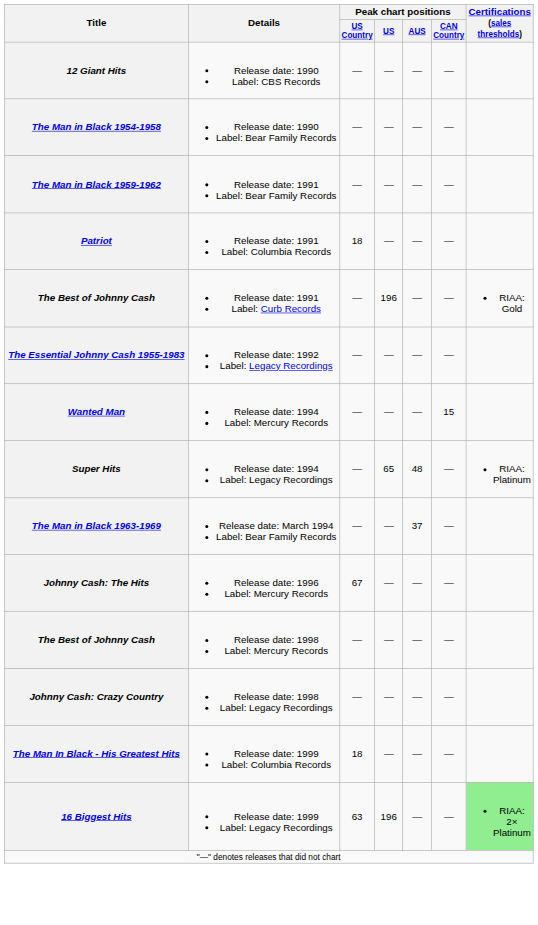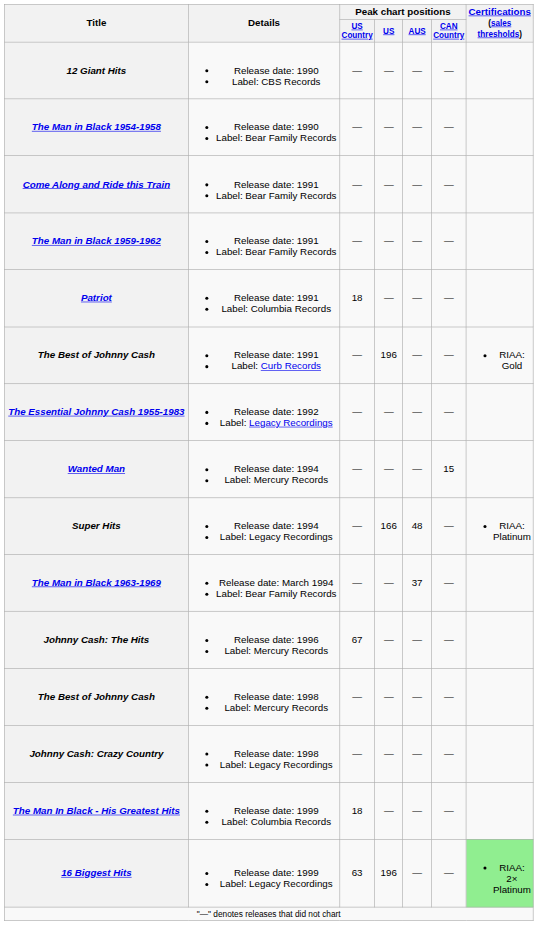+ row: Come Along and Ride this Train | Release date: 1991 Label: Bear Family Records | — | — | — | —
Super Hits | Peak chart positions / US: 65 -> 166
